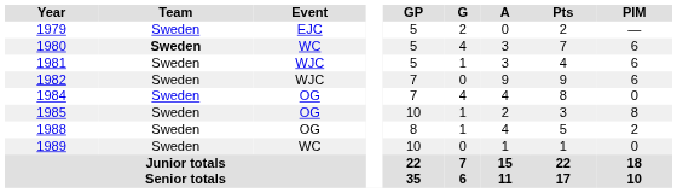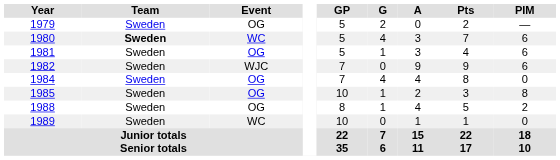1979 | Event: EJC -> OG
1981 | Event: WJC -> OG
